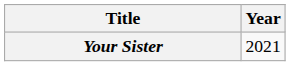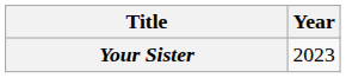Your Sister | Year: 2021 -> 2023
